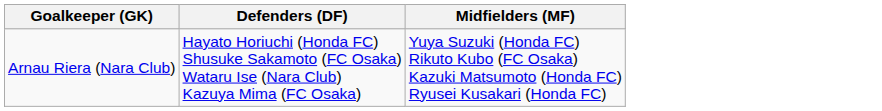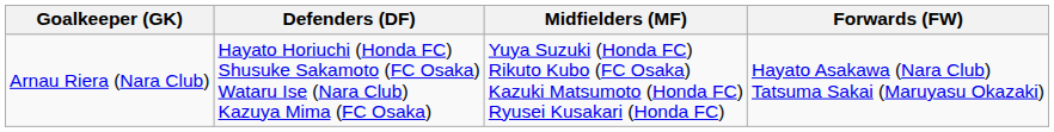+ column: Forwards (FW) | Hayato Asakawa (Nara Club) Tatsuma Sakai (Maruyasu Okazaki)
